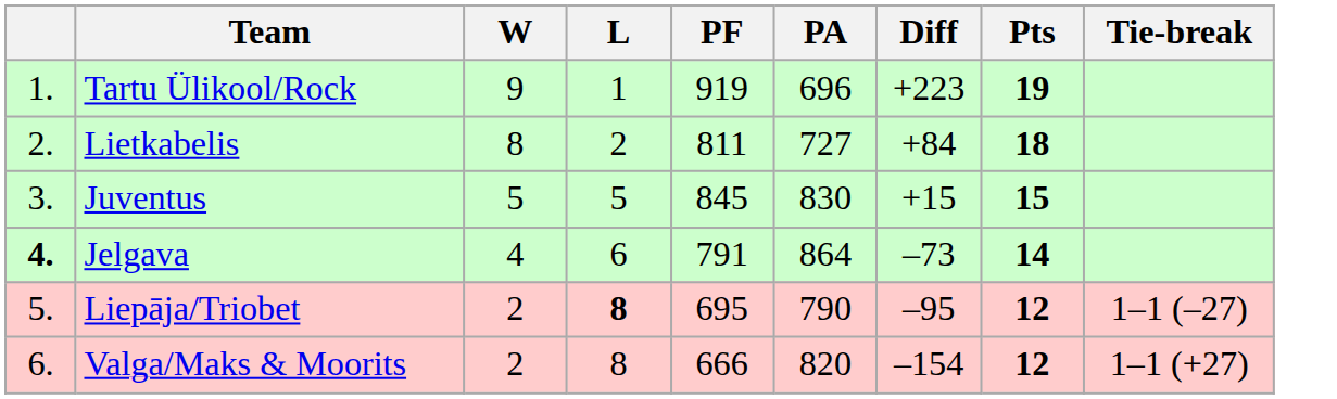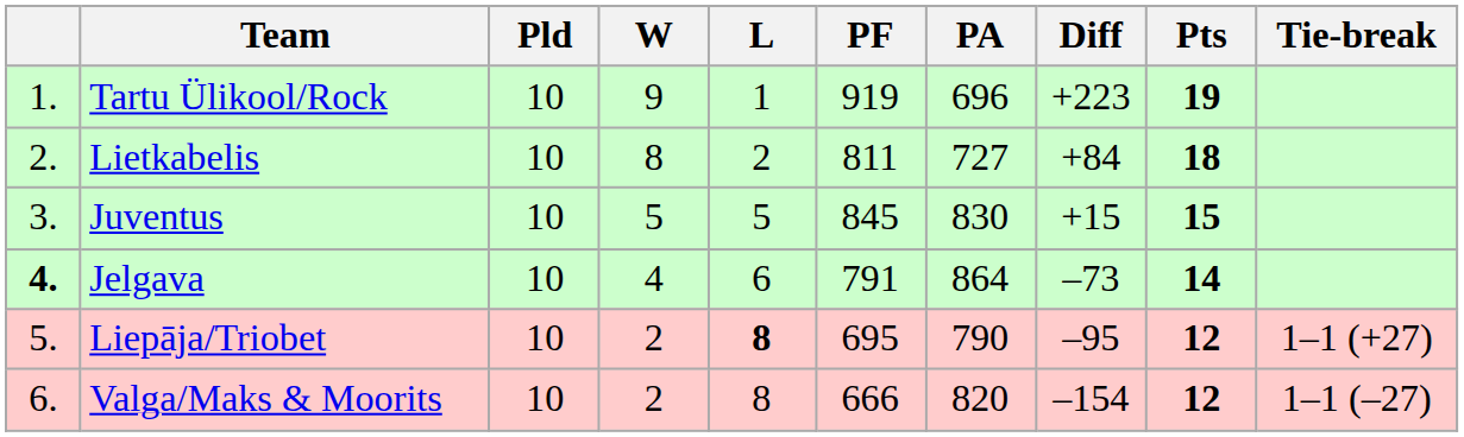+ column: Pld | 10 | 10 | 10 | 10 | 10 | 10
Liepāja/Triobet | Tie-break: 1–1 (–27) -> 1–1 (+27)
Valga/Maks & Moorits | Tie-break: 1–1 (+27) -> 1–1 (–27)
